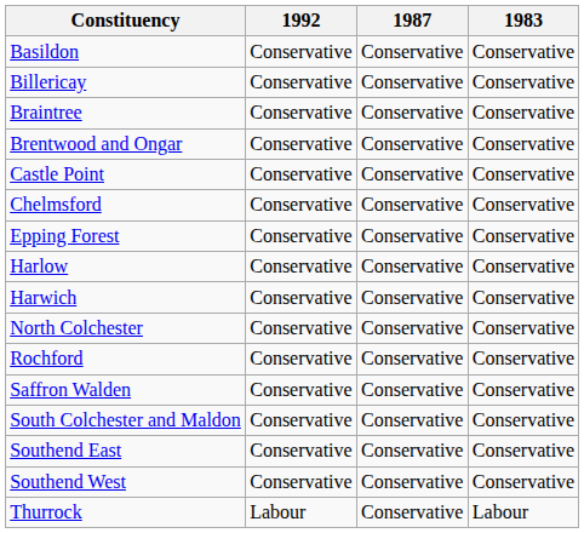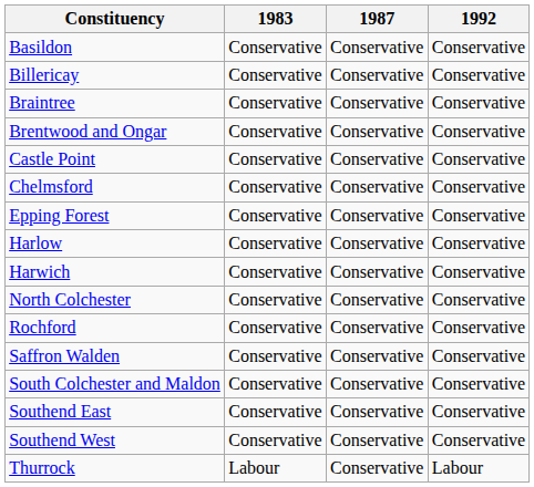columns swapped: 1983 <-> 1992
